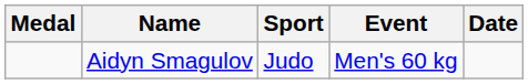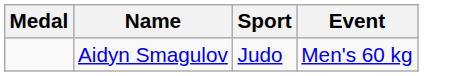- column: Date
